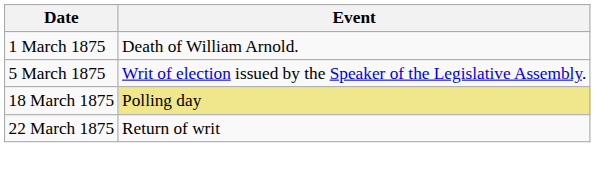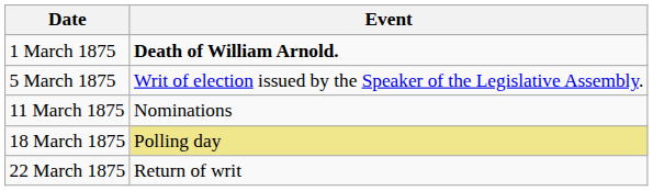1 March 1875 | Event: normal -> bold
+ row: 11 March 1875 | Nominations
